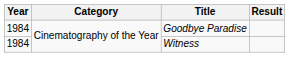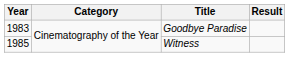Goodbye Paradise | Year: 1984 -> 1983
Witness | Year: 1984 -> 1985
